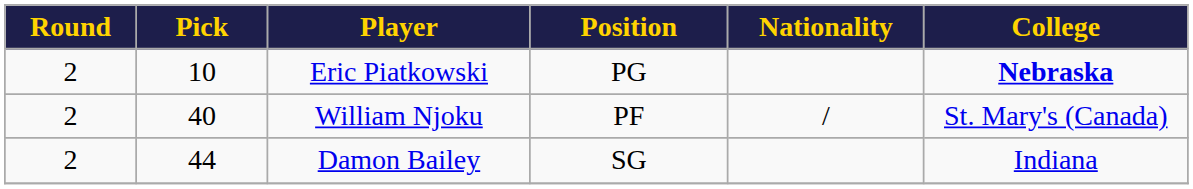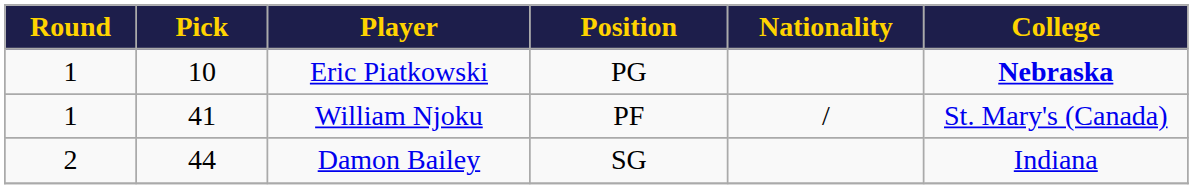Eric Piatkowski | Round: 2 -> 1
William Njoku | Round: 2 -> 1
William Njoku | Pick: 40 -> 41
